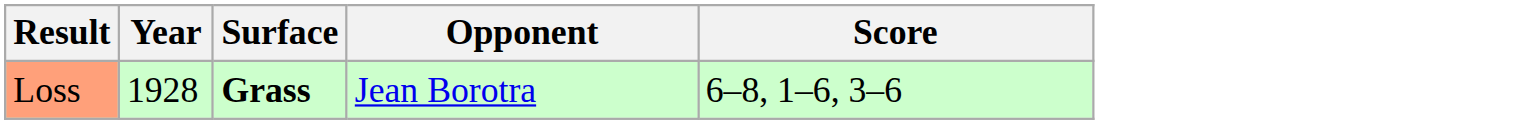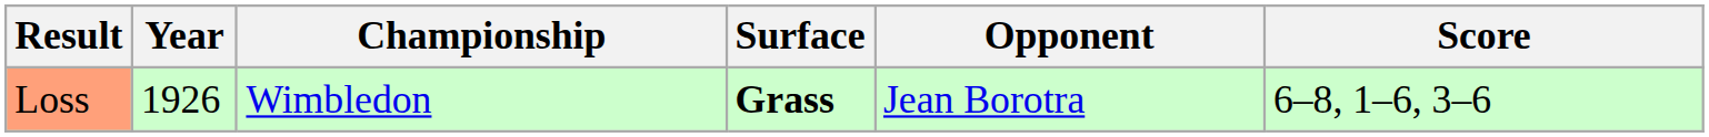+ column: Championship | Wimbledon
Loss | Year: 1928 -> 1926
